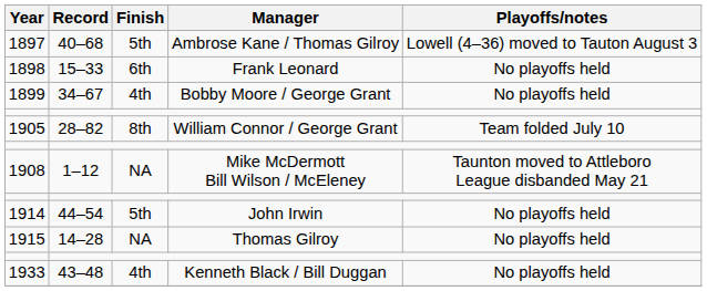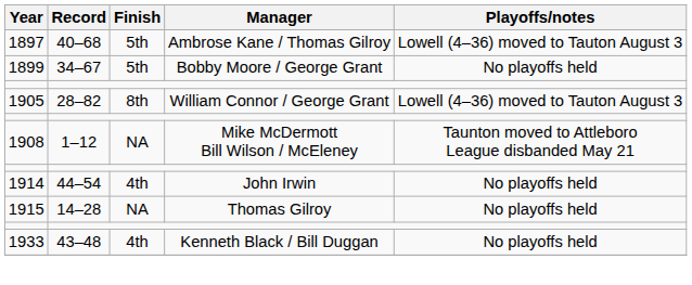- row: 1898 | 15–33 | 6th | Frank Leonard | No playoffs held
1899 | Finish: 4th -> 5th
1905 | Playoffs/notes: Team folded July 10 -> Lowell (4–36) moved to Tauton August 3
1914 | Finish: 5th -> 4th
